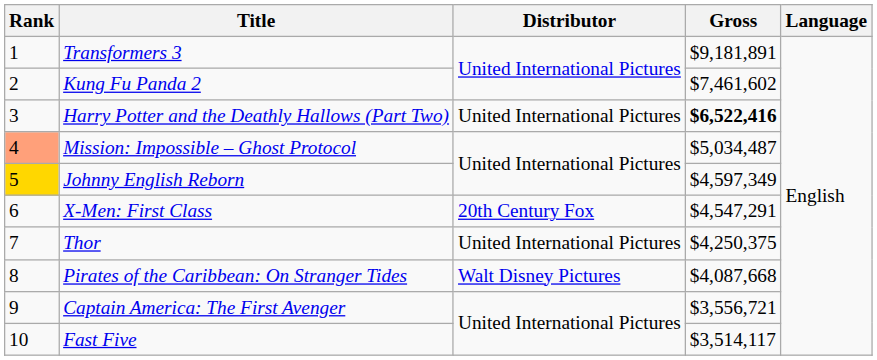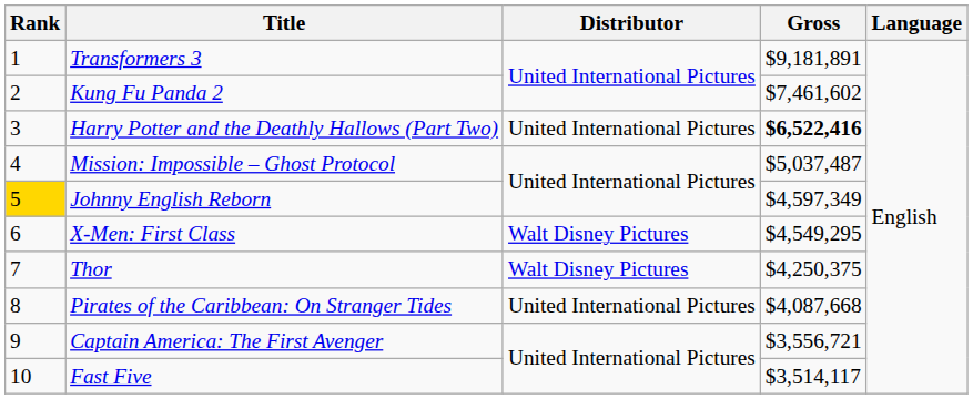Mission: Impossible – Ghost Protocol | Rank: lightsalmon background -> no background
Mission: Impossible – Ghost Protocol | Gross: $5,034,487 -> $5,037,487
X-Men: First Class | Distributor: 20th Century Fox -> Walt Disney Pictures
X-Men: First Class | Gross: $4,547,291 -> $4,549,295
Thor | Distributor: United International Pictures -> Walt Disney Pictures
Pirates of the Caribbean: On Stranger Tides | Distributor: Walt Disney Pictures -> United International Pictures
